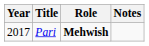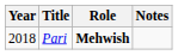Pari | Year: 2017 -> 2018
